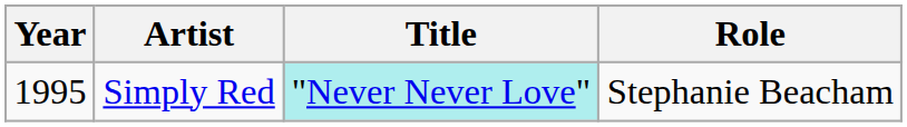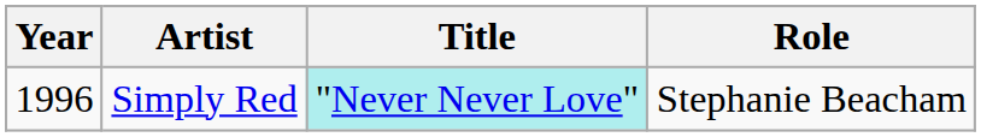Simply Red | Year: 1995 -> 1996
